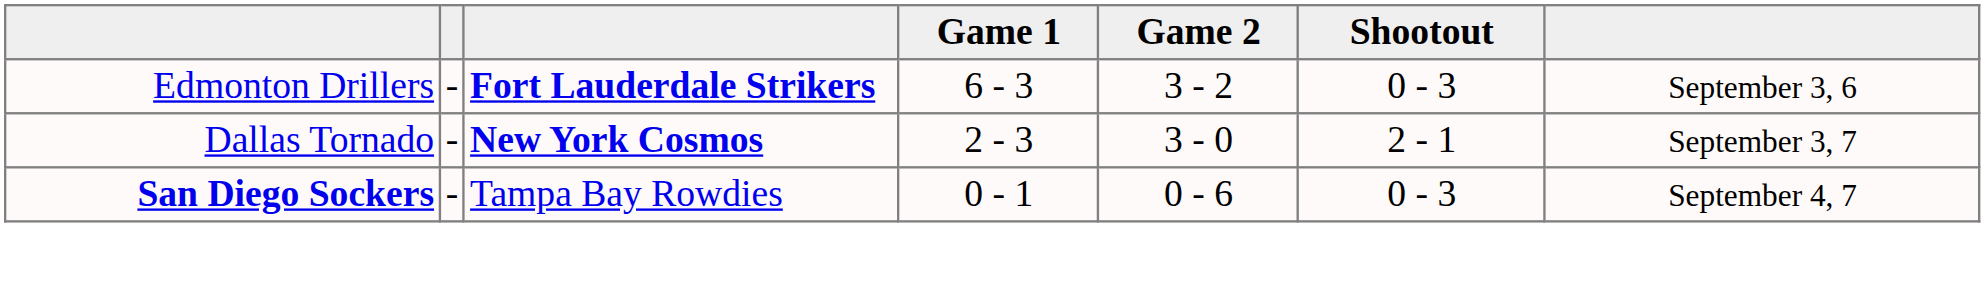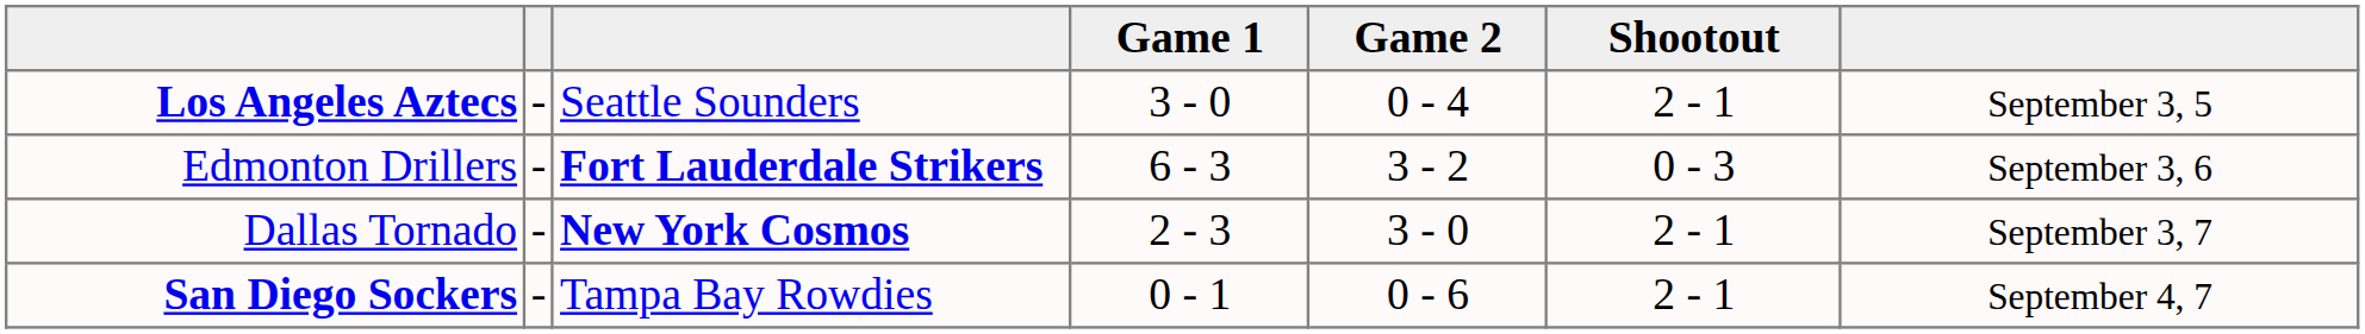+ row: Los Angeles Aztecs | - | Seattle Sounders | 3 - 0 | 0 - 4 | 2 - 1 | September 3, 5
San Diego Sockers | Shootout: 0 - 3 -> 2 - 1
